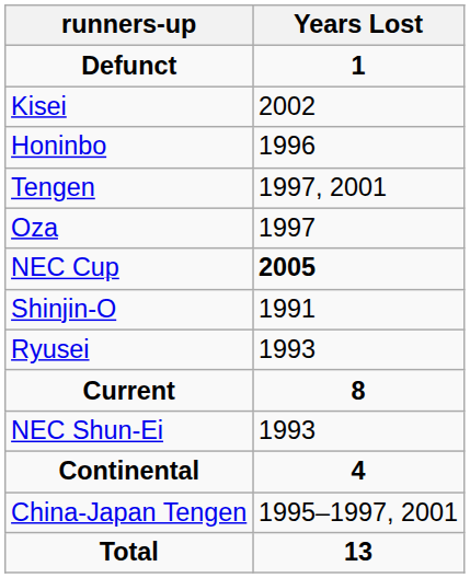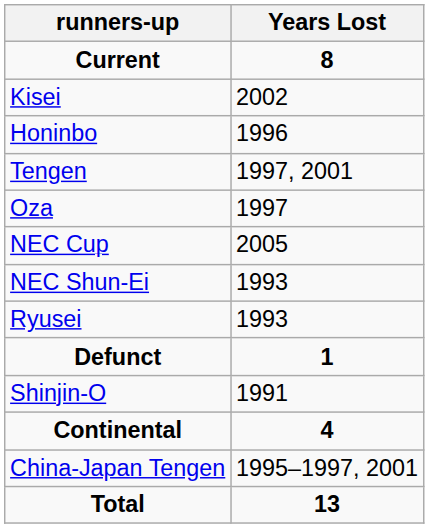rows swapped: Current <-> Defunct
NEC Cup | Years Lost: bold -> normal
rows swapped: Shinjin-O <-> NEC Shun-Ei
